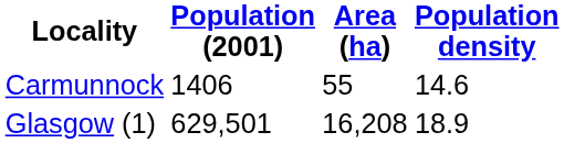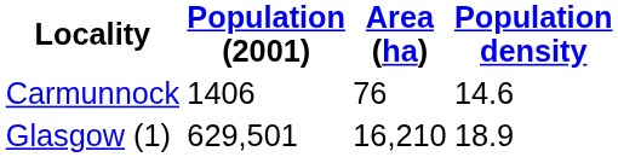Carmunnock | Area (ha): 55 -> 76
Glasgow (1) | Area (ha): 16,208 -> 16,210
